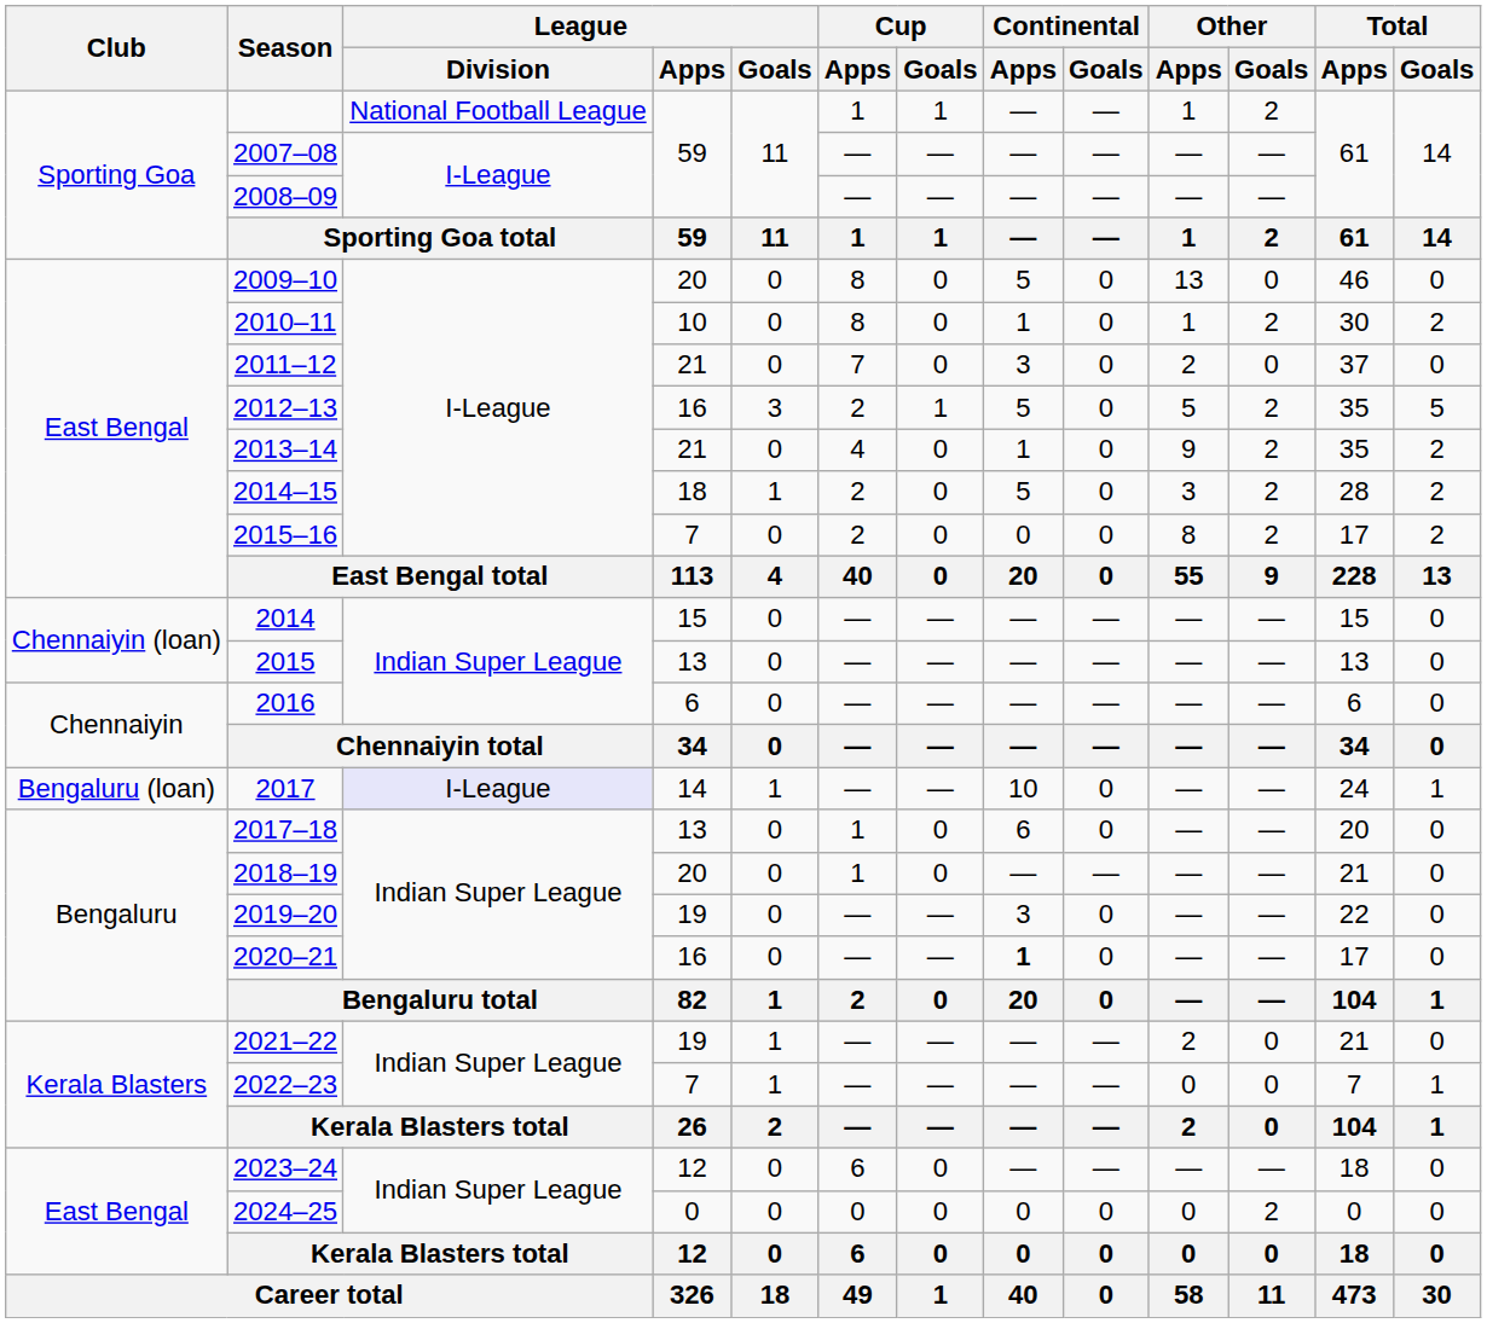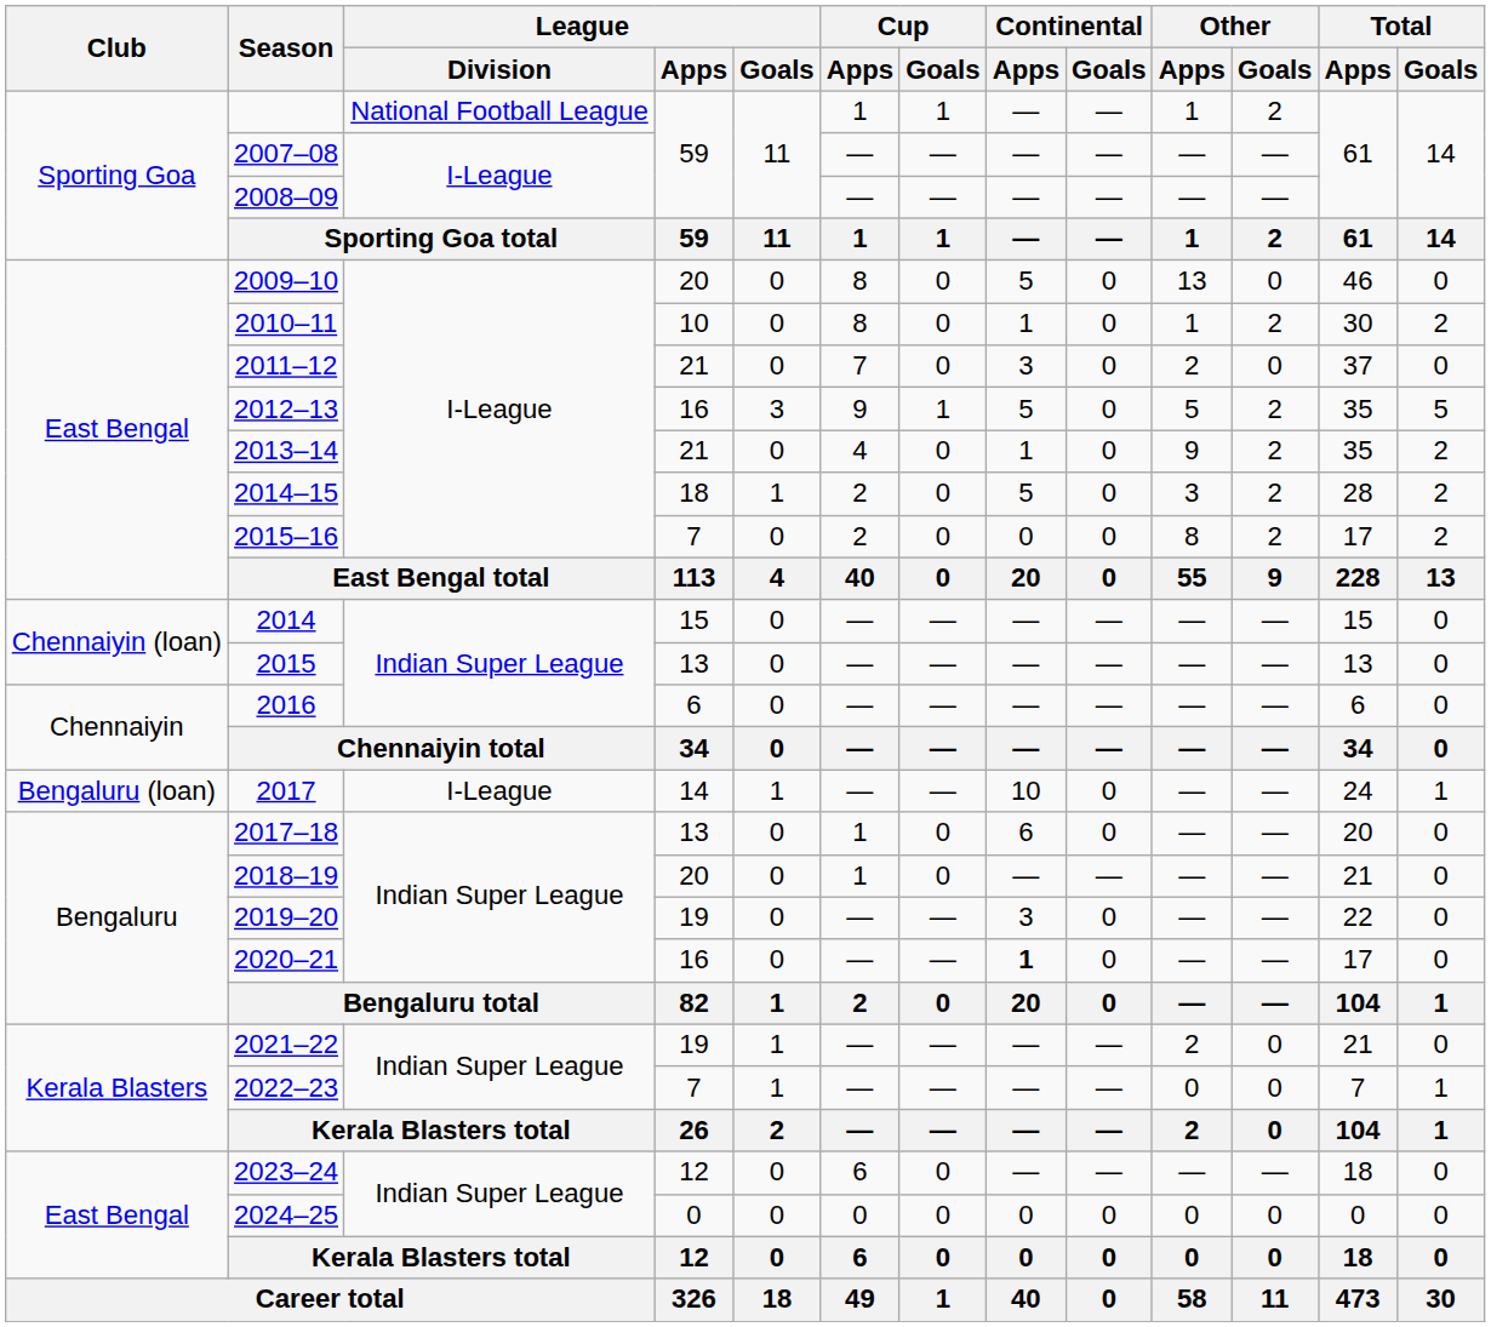2012–13 | Cup / Apps: 2 -> 9
2017 | League / Division: lavender background -> no background
2024–25 | Other / Goals: 2 -> 0
